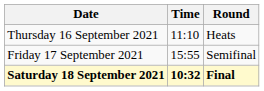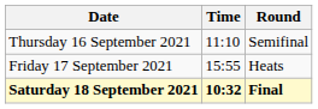Thursday 16 September 2021 | Round: Heats -> Semifinal
Friday 17 September 2021 | Round: Semifinal -> Heats
